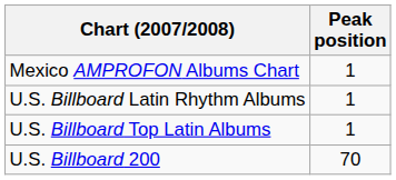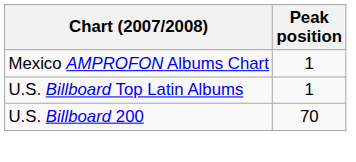- row: U.S. Billboard Latin Rhythm Albums | 1
